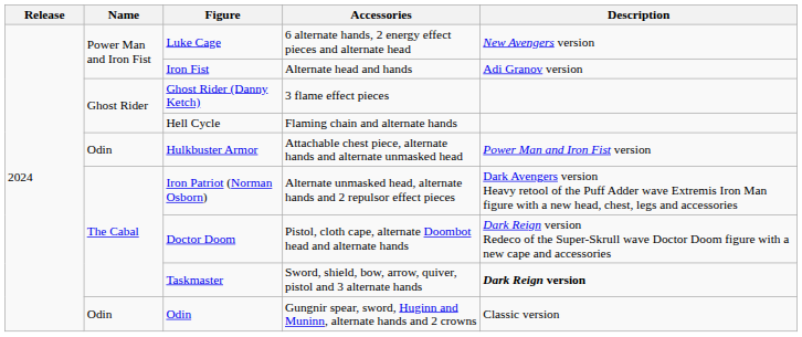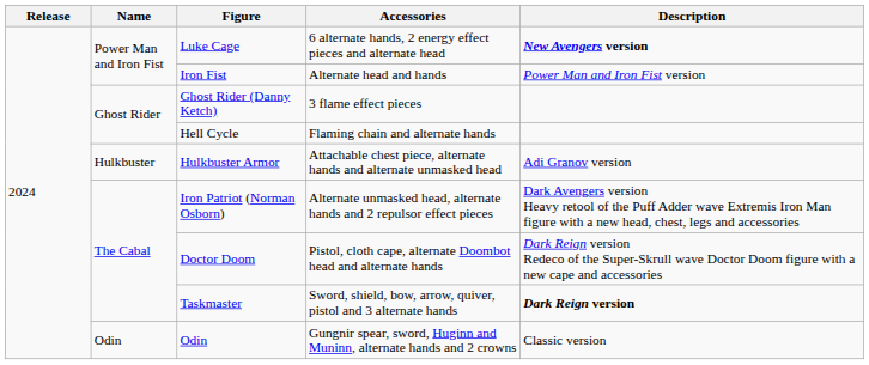Luke Cage | Description: normal -> bold
Iron Fist | Description: Adi Granov version -> Power Man and Iron Fist version
Hulkbuster Armor | Name: Odin -> Hulkbuster
Hulkbuster Armor | Description: Power Man and Iron Fist version -> Adi Granov version
